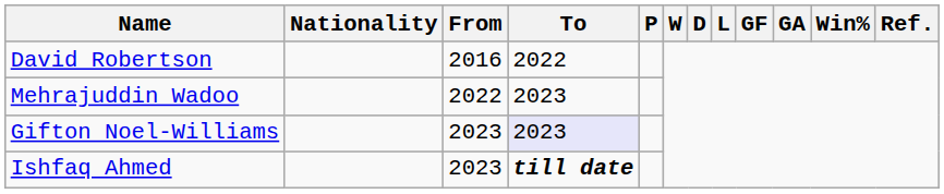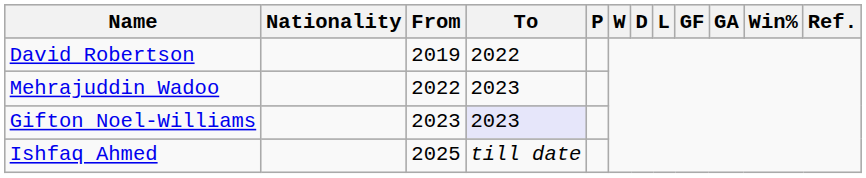David Robertson | From: 2016 -> 2019
Ishfaq Ahmed | From: 2023 -> 2025
Ishfaq Ahmed | To: bold -> normal
